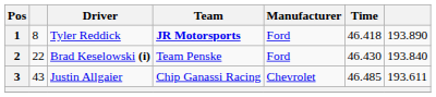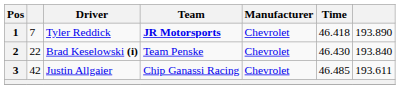1 | column 2: 8 -> 7
1 | Manufacturer: Ford -> Chevrolet
2 | Manufacturer: Ford -> Chevrolet
3 | column 2: 43 -> 42
